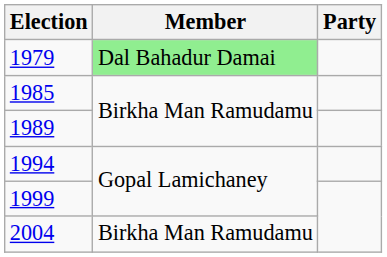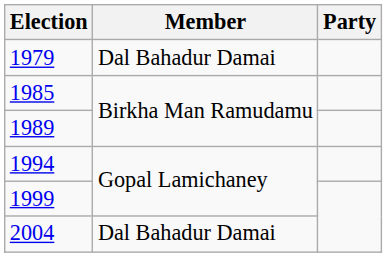1979 | Member: lightgreen background -> no background
2004 | Member: Birkha Man Ramudamu -> Dal Bahadur Damai
